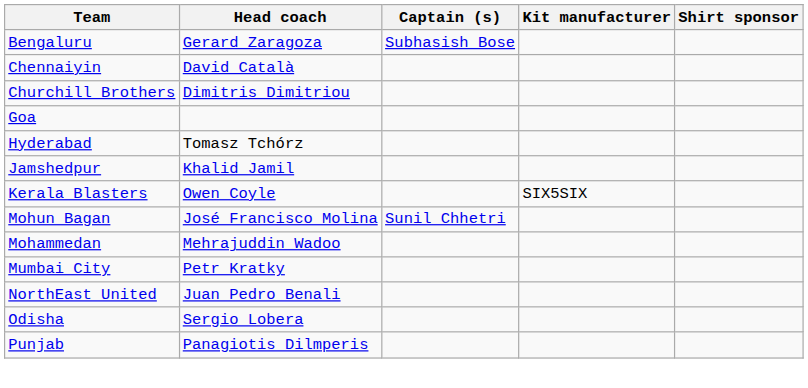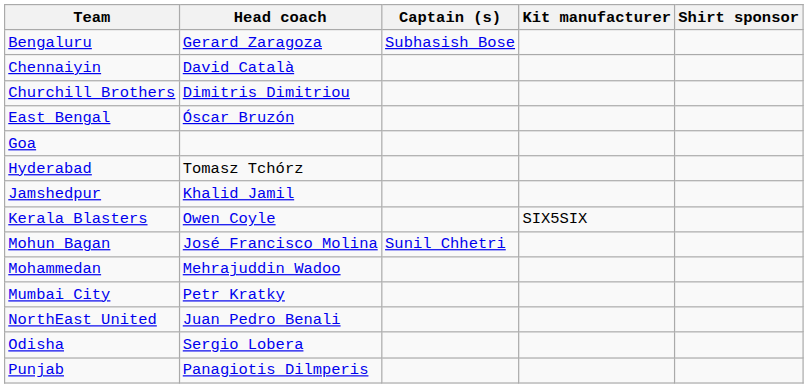+ row: East Bengal | Óscar Bruzón
